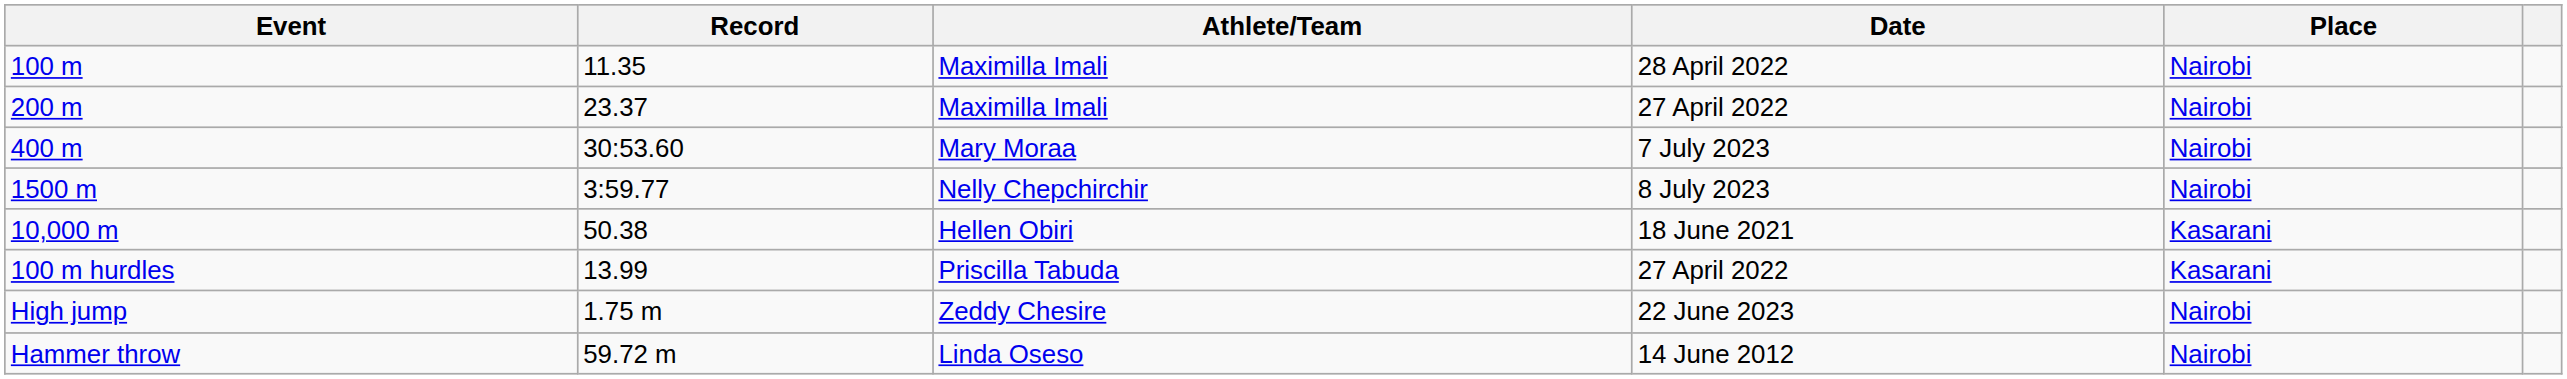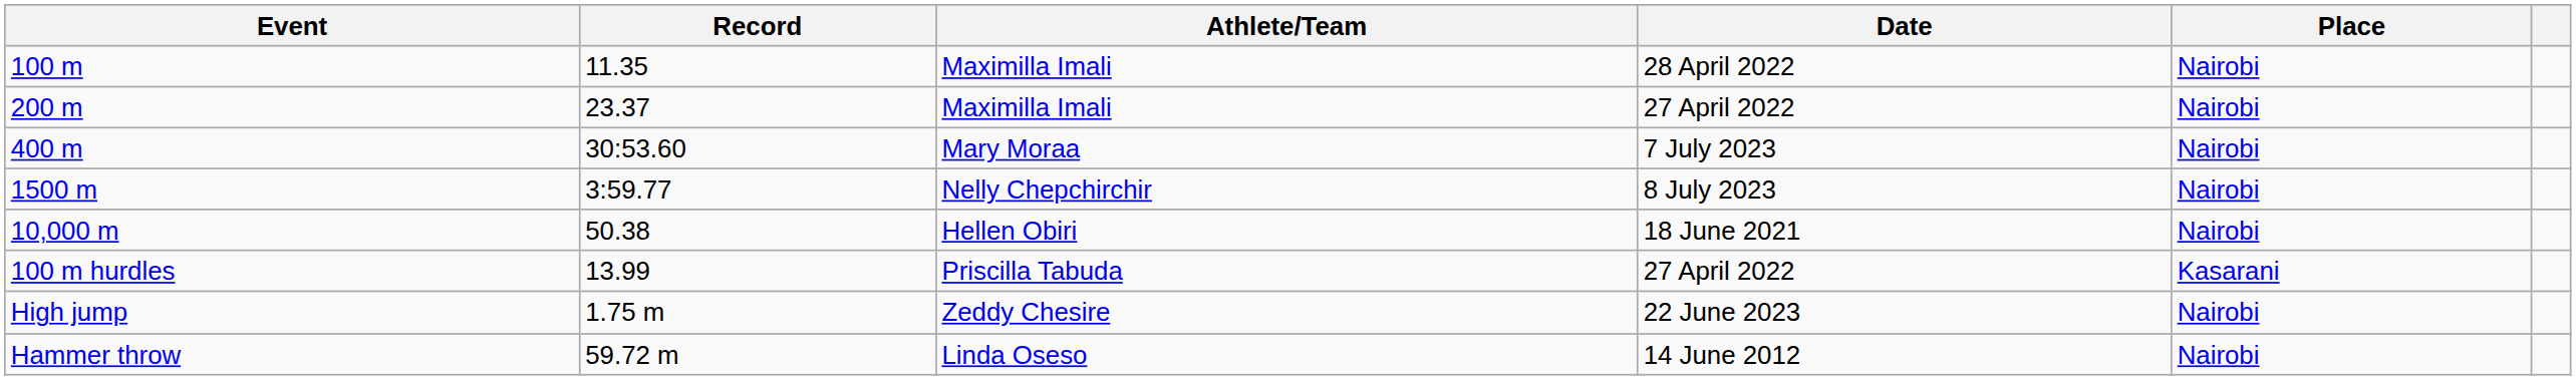10,000 m | Place: Kasarani -> Nairobi
